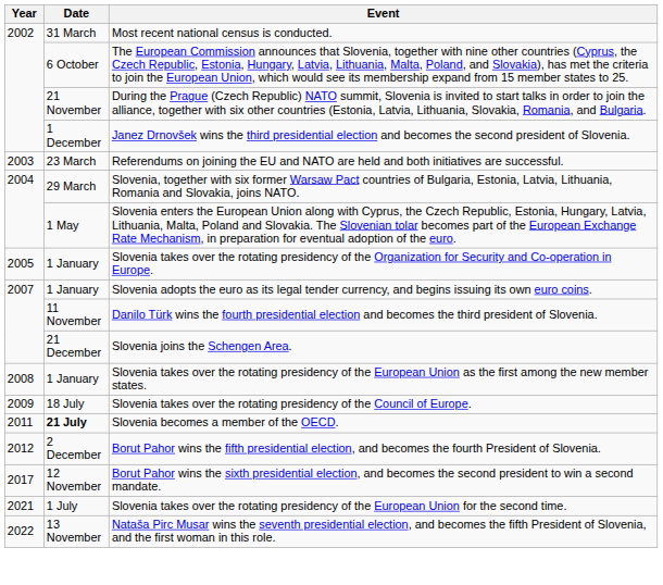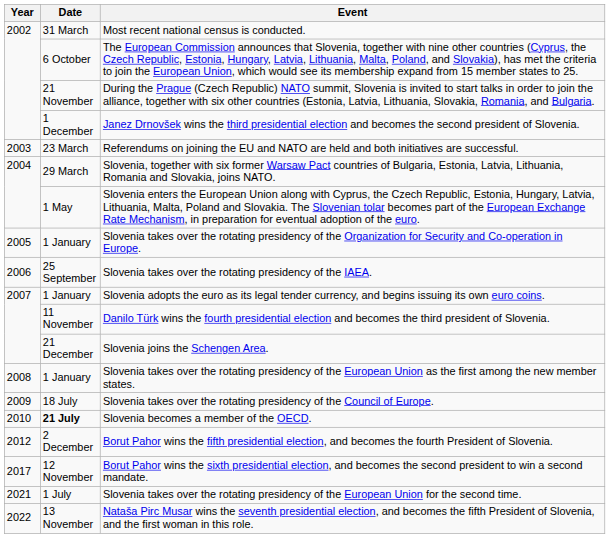+ row: 2006 | 25 September | Slovenia takes over the rotating presidency of the IAEA.
Slovenia becomes a member of the OECD. | Year: 2011 -> 2010
